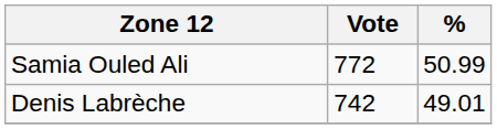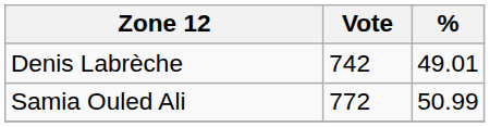rows swapped: Samia Ouled Ali <-> Denis Labrèche
